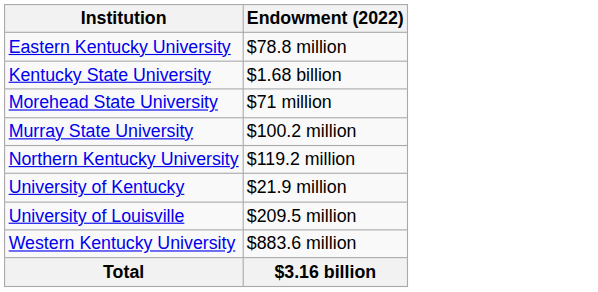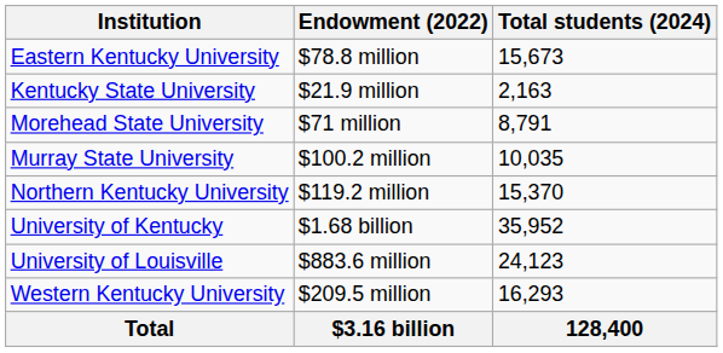+ column: Total students (2024) | 15,673 | 2,163 | 8,791 | 10,035 | 15,370 | 35,952 | 24,123 | 16,293 | 128,400
Kentucky State University | Endowment (2022): $1.68 billion -> $21.9 million
University of Kentucky | Endowment (2022): $21.9 million -> $1.68 billion
University of Louisville | Endowment (2022): $209.5 million -> $883.6 million
Western Kentucky University | Endowment (2022): $883.6 million -> $209.5 million
